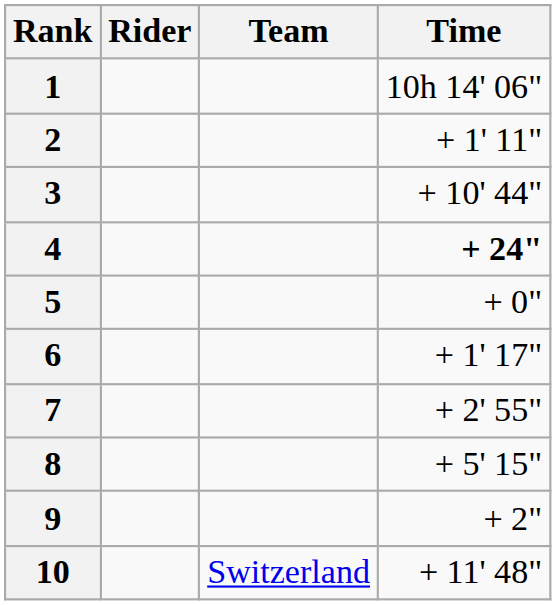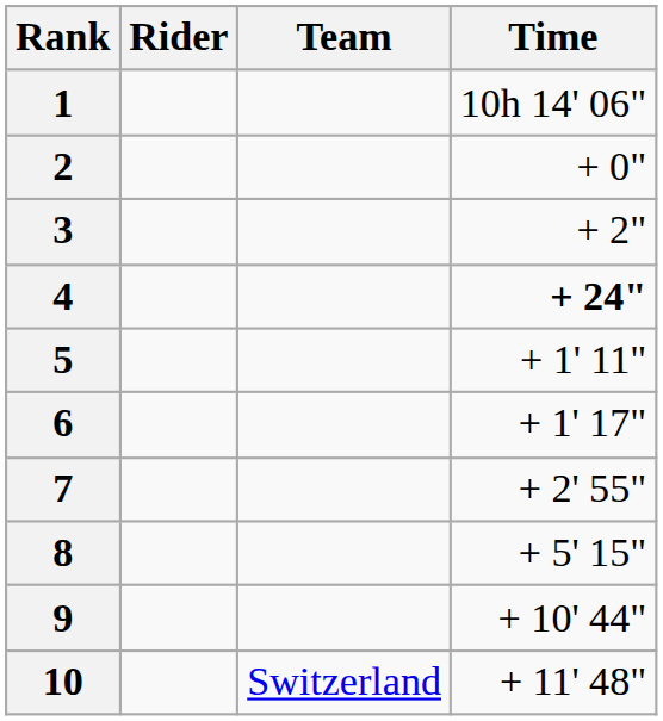2 | Time: + 1' 11" -> + 0"
3 | Time: + 10' 44" -> + 2"
5 | Time: + 0" -> + 1' 11"
9 | Time: + 2" -> + 10' 44"
